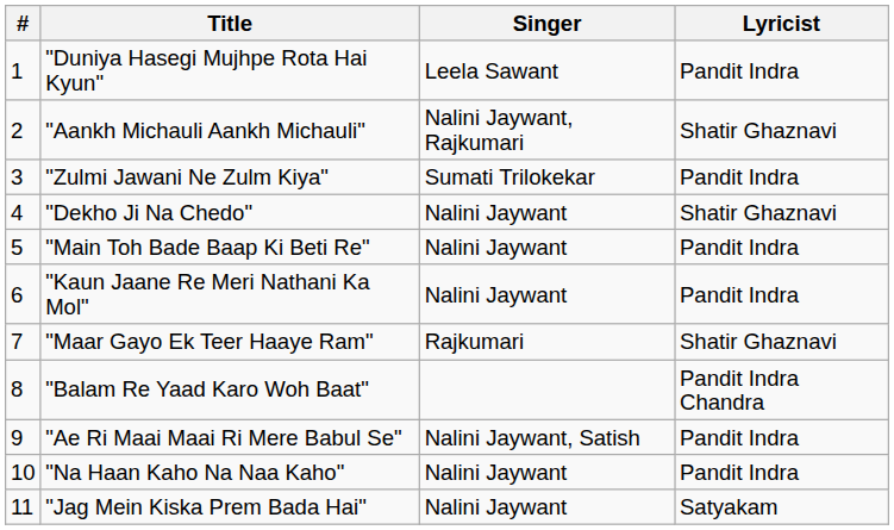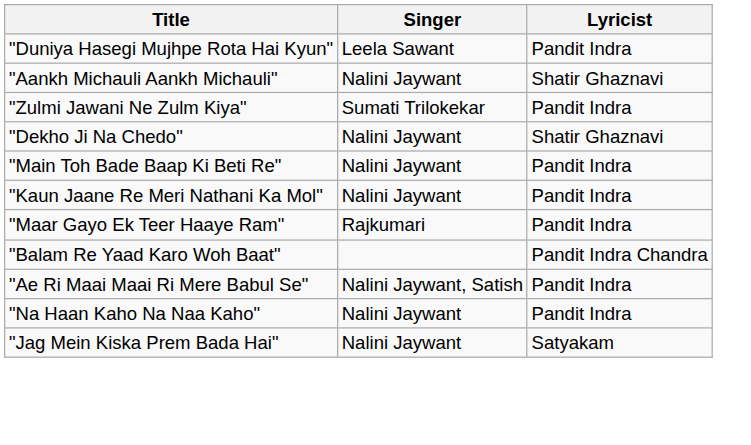- column: # | 1 | 2 | 3 | 4 | 5 | 6 | 7 | 8 | 9 | 10 | 11
"Aankh Michauli Aankh Michauli" | Singer: Nalini Jaywant, Rajkumari -> Nalini Jaywant
"Maar Gayo Ek Teer Haaye Ram" | Lyricist: Shatir Ghaznavi -> Pandit Indra
